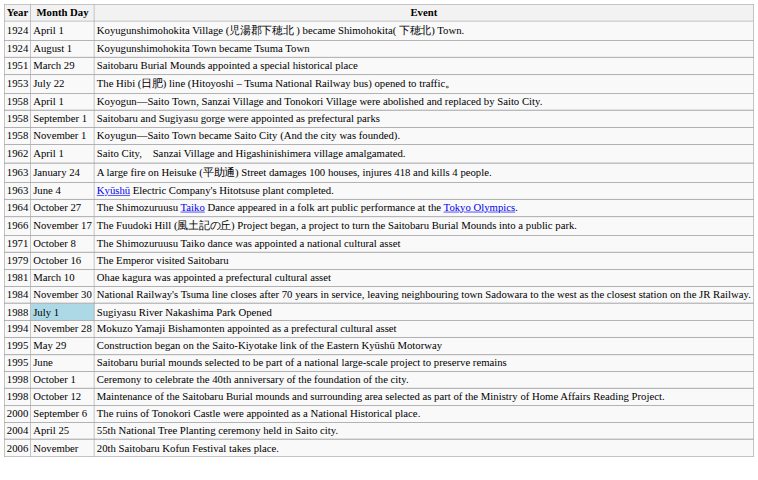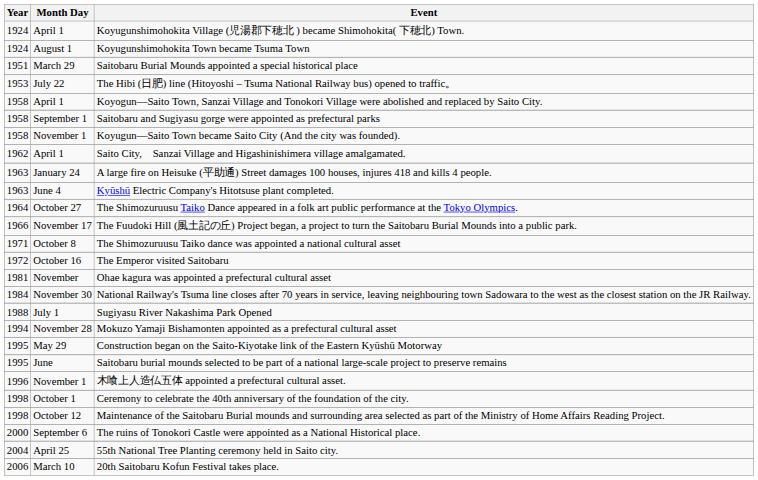The Emperor visited Saitobaru | Year: 1979 -> 1972
Ohae kagura was appointed a prefectural cultural asset | Month Day: March 10 -> November
Sugiyasu River Nakashima Park Opened | Month Day: lightblue background -> no background
+ row: 1996 | November 1 | 木喰上人造仏五体 appointed a prefectural cultural asset.
20th Saitobaru Kofun Festival takes place. | Month Day: November -> March 10
